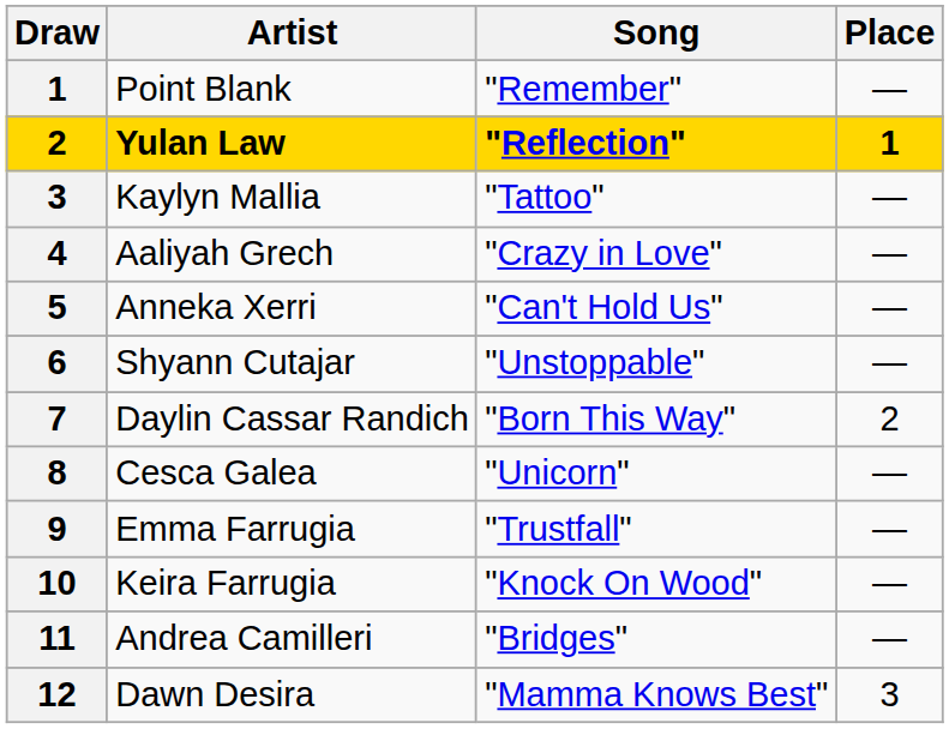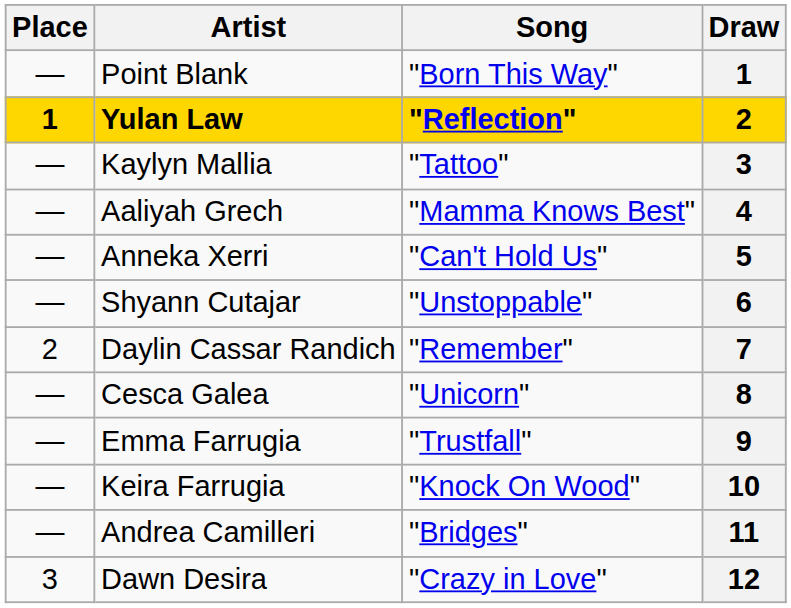columns swapped: Draw <-> Place
Point Blank | Song: "Remember" -> "Born This Way"
Aaliyah Grech | Song: "Crazy in Love" -> "Mamma Knows Best"
Daylin Cassar Randich | Song: "Born This Way" -> "Remember"
Dawn Desira | Song: "Mamma Knows Best" -> "Crazy in Love"
